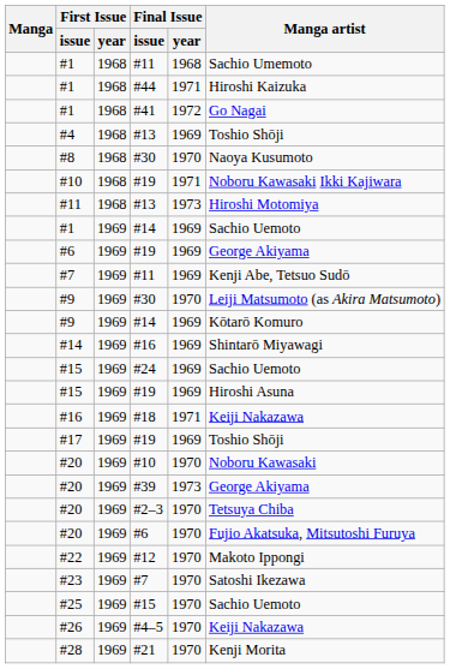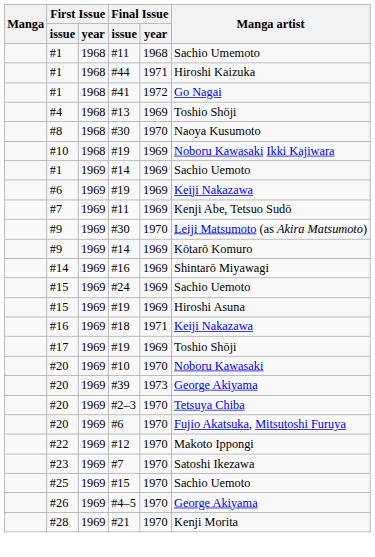#10 / #19 | Final Issue / year: 1971 -> 1969
- row: #11 | 1968 | #13 | 1973 | Hiroshi Motomiya
#6 / #19 | Manga artist: George Akiyama -> Keiji Nakazawa
#4–5 | Manga artist: Keiji Nakazawa -> George Akiyama
